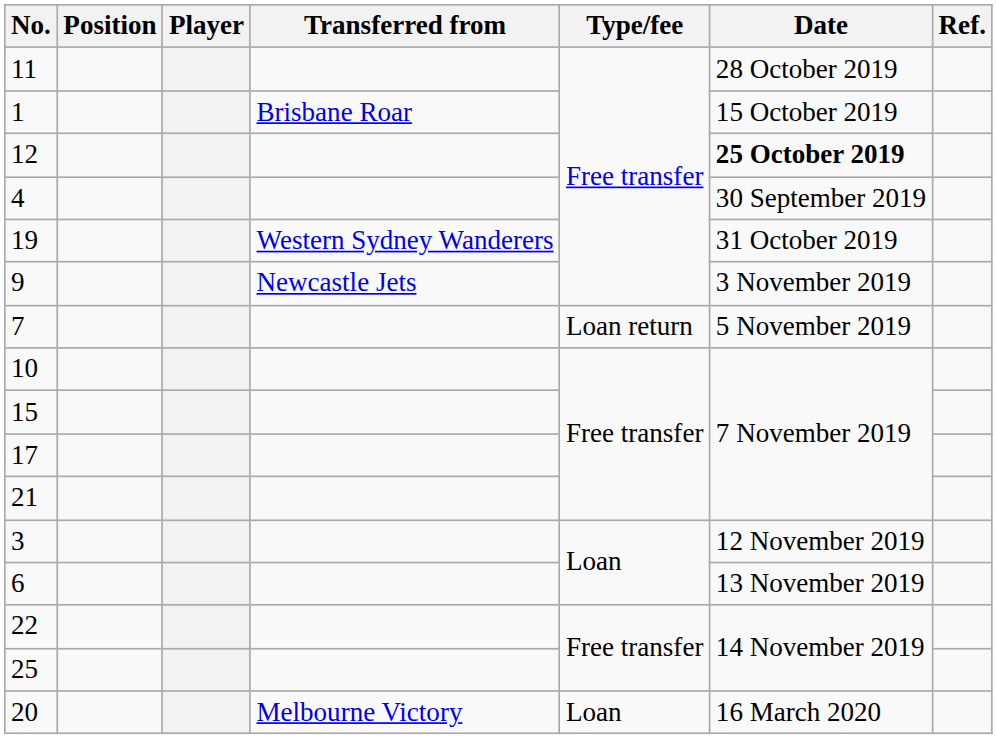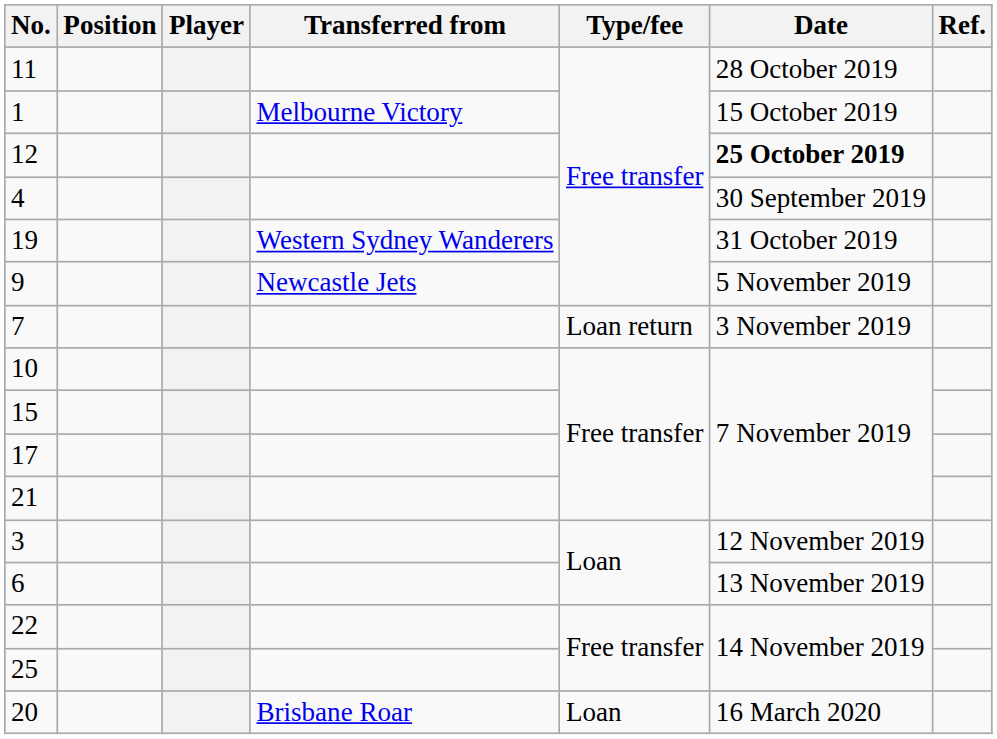1 | Transferred from: Brisbane Roar -> Melbourne Victory
9 | Date: 3 November 2019 -> 5 November 2019
7 | Date: 5 November 2019 -> 3 November 2019
20 | Transferred from: Melbourne Victory -> Brisbane Roar
